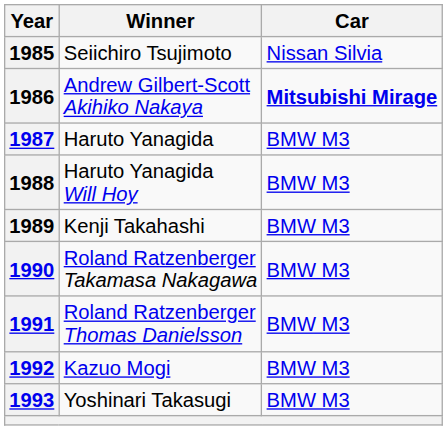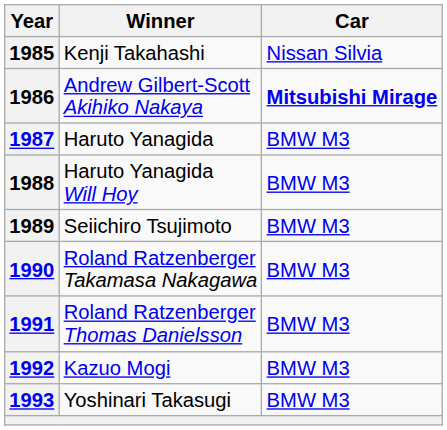1985 | Winner: Seiichiro Tsujimoto -> Kenji Takahashi
1989 | Winner: Kenji Takahashi -> Seiichiro Tsujimoto
